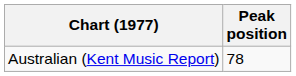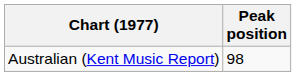Australian (Kent Music Report) | Peak position: 78 -> 98
